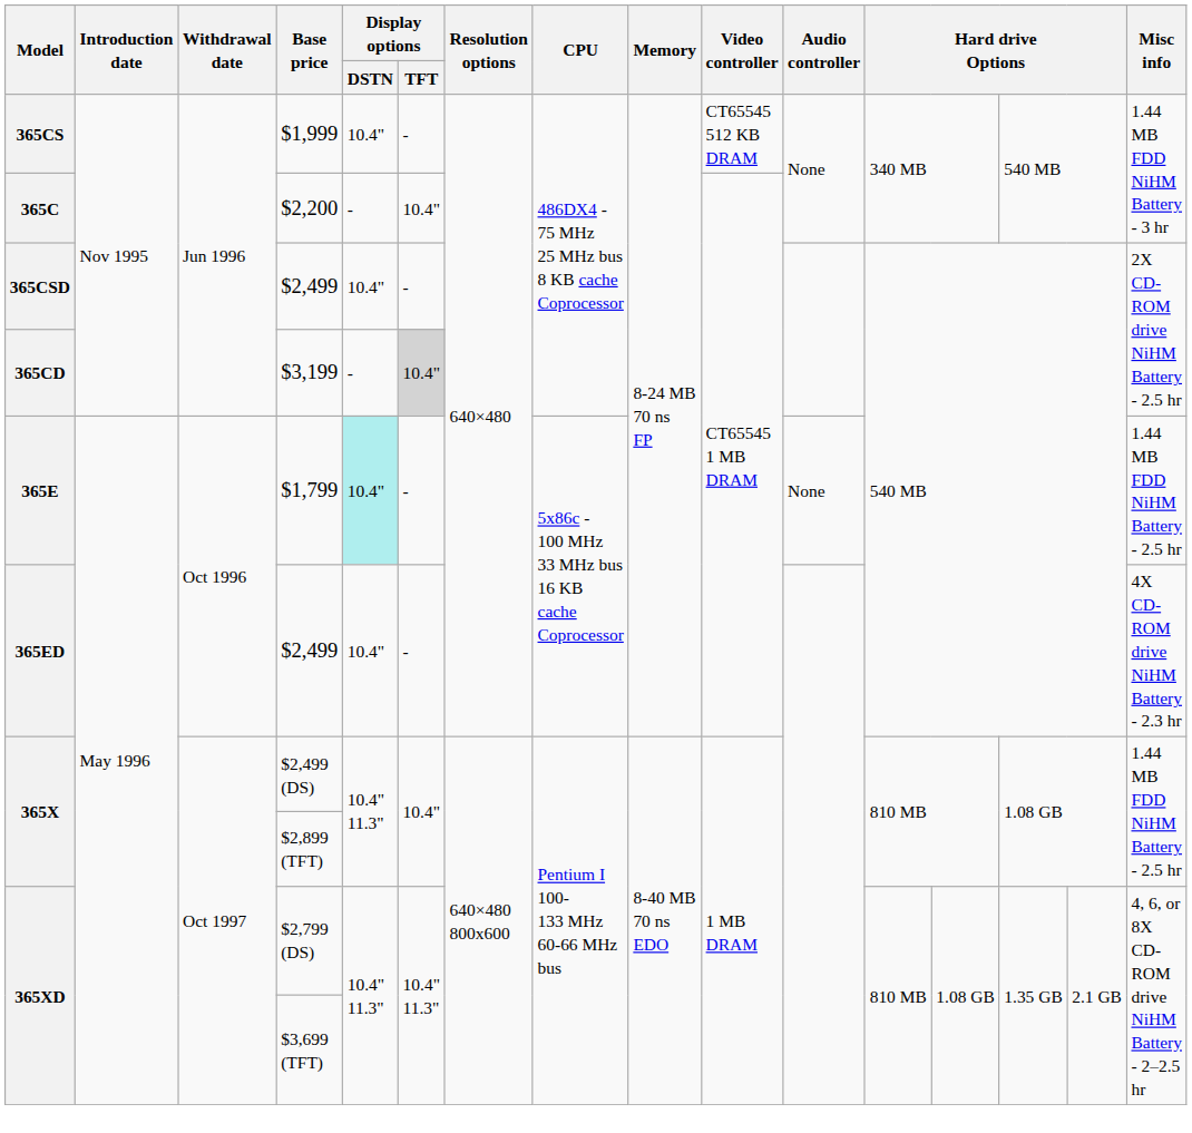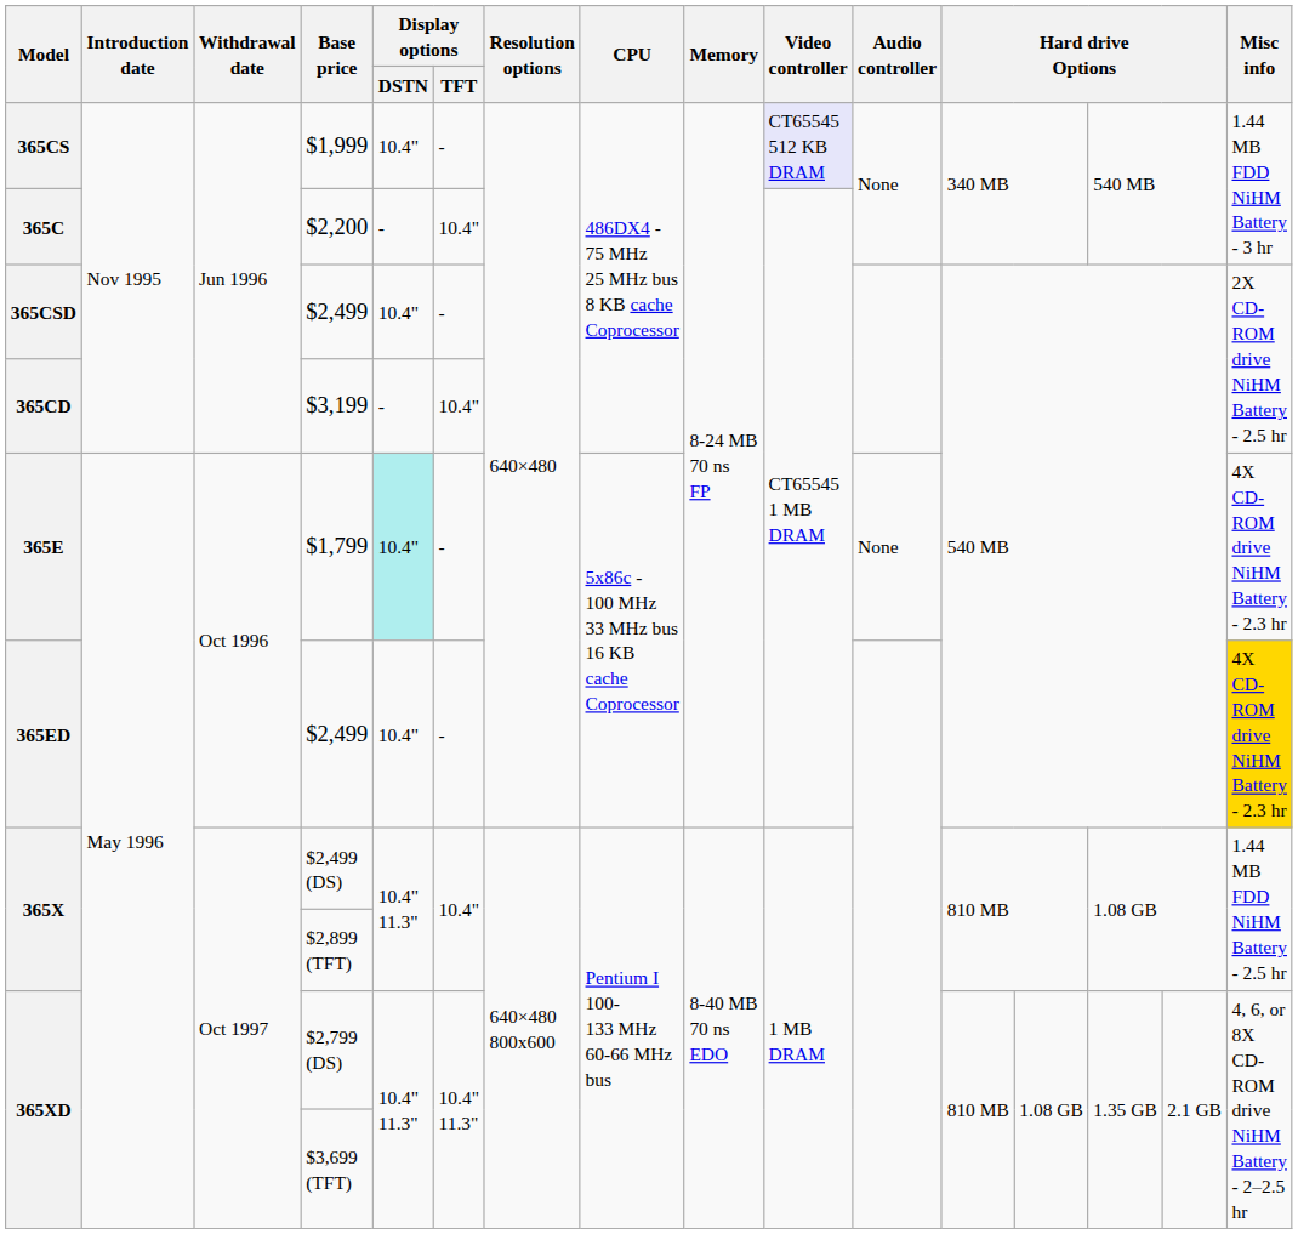$1,999 | Video controller: no background -> lavender background
$3,199 | Display options / TFT: lightgrey background -> no background
$1,799 | Misc info: 1.44 MB FDD NiHM Battery - 2.5 hr -> 4X CD-ROM drive NiHM Battery - 2.3 hr
365ED / $2,499 | Misc info: no background -> gold background
